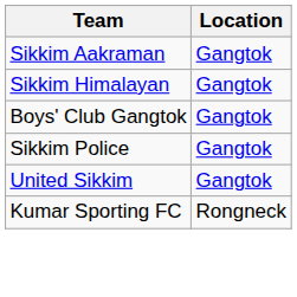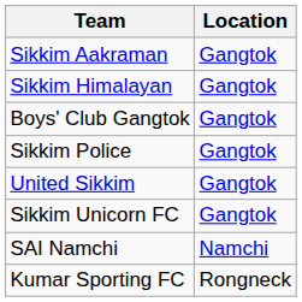+ row: Sikkim Unicorn FC | Gangtok
+ row: SAI Namchi | Namchi
